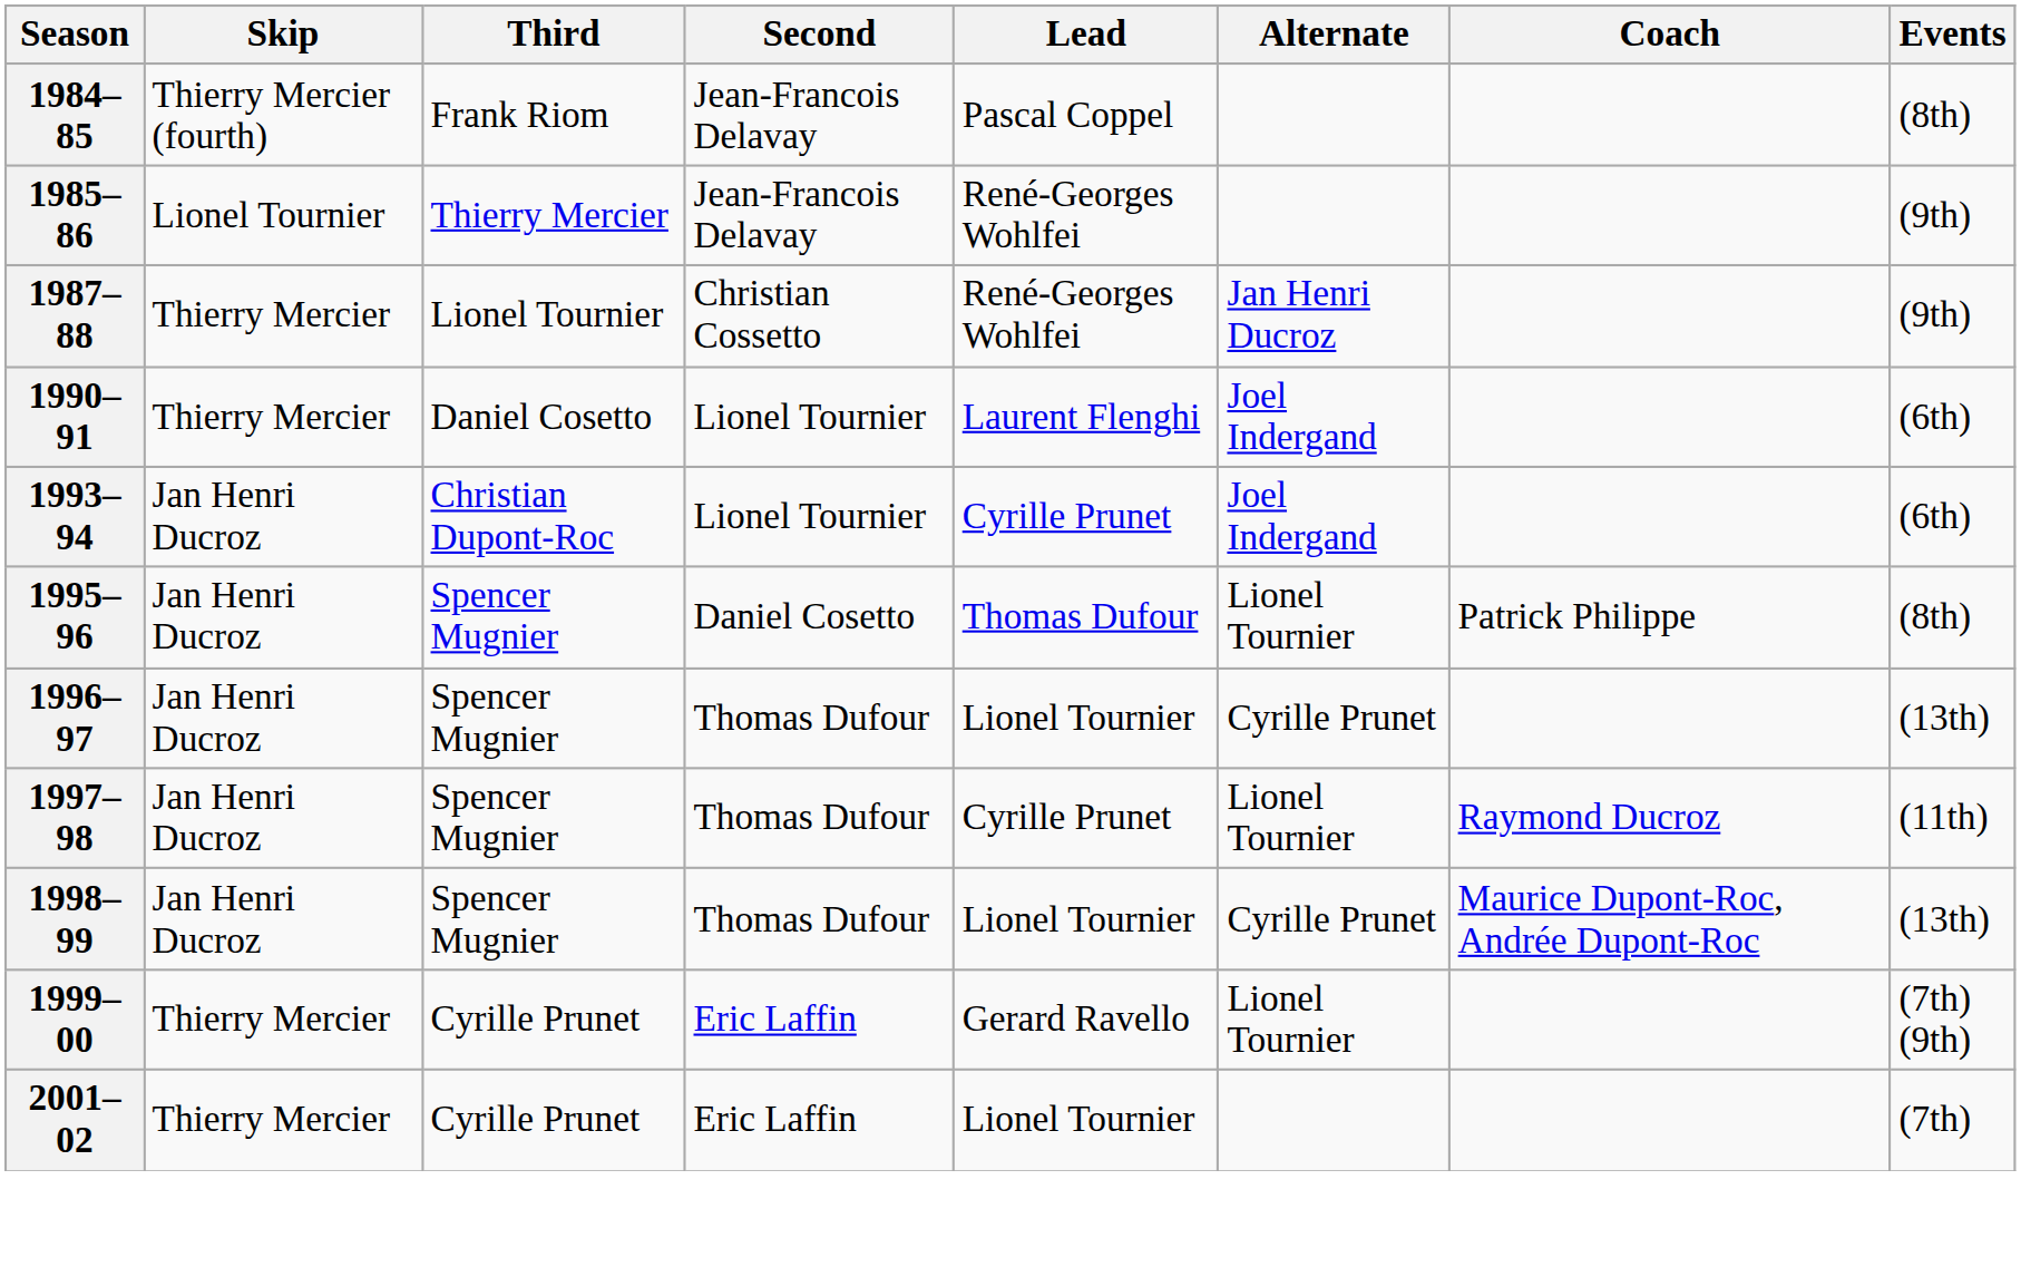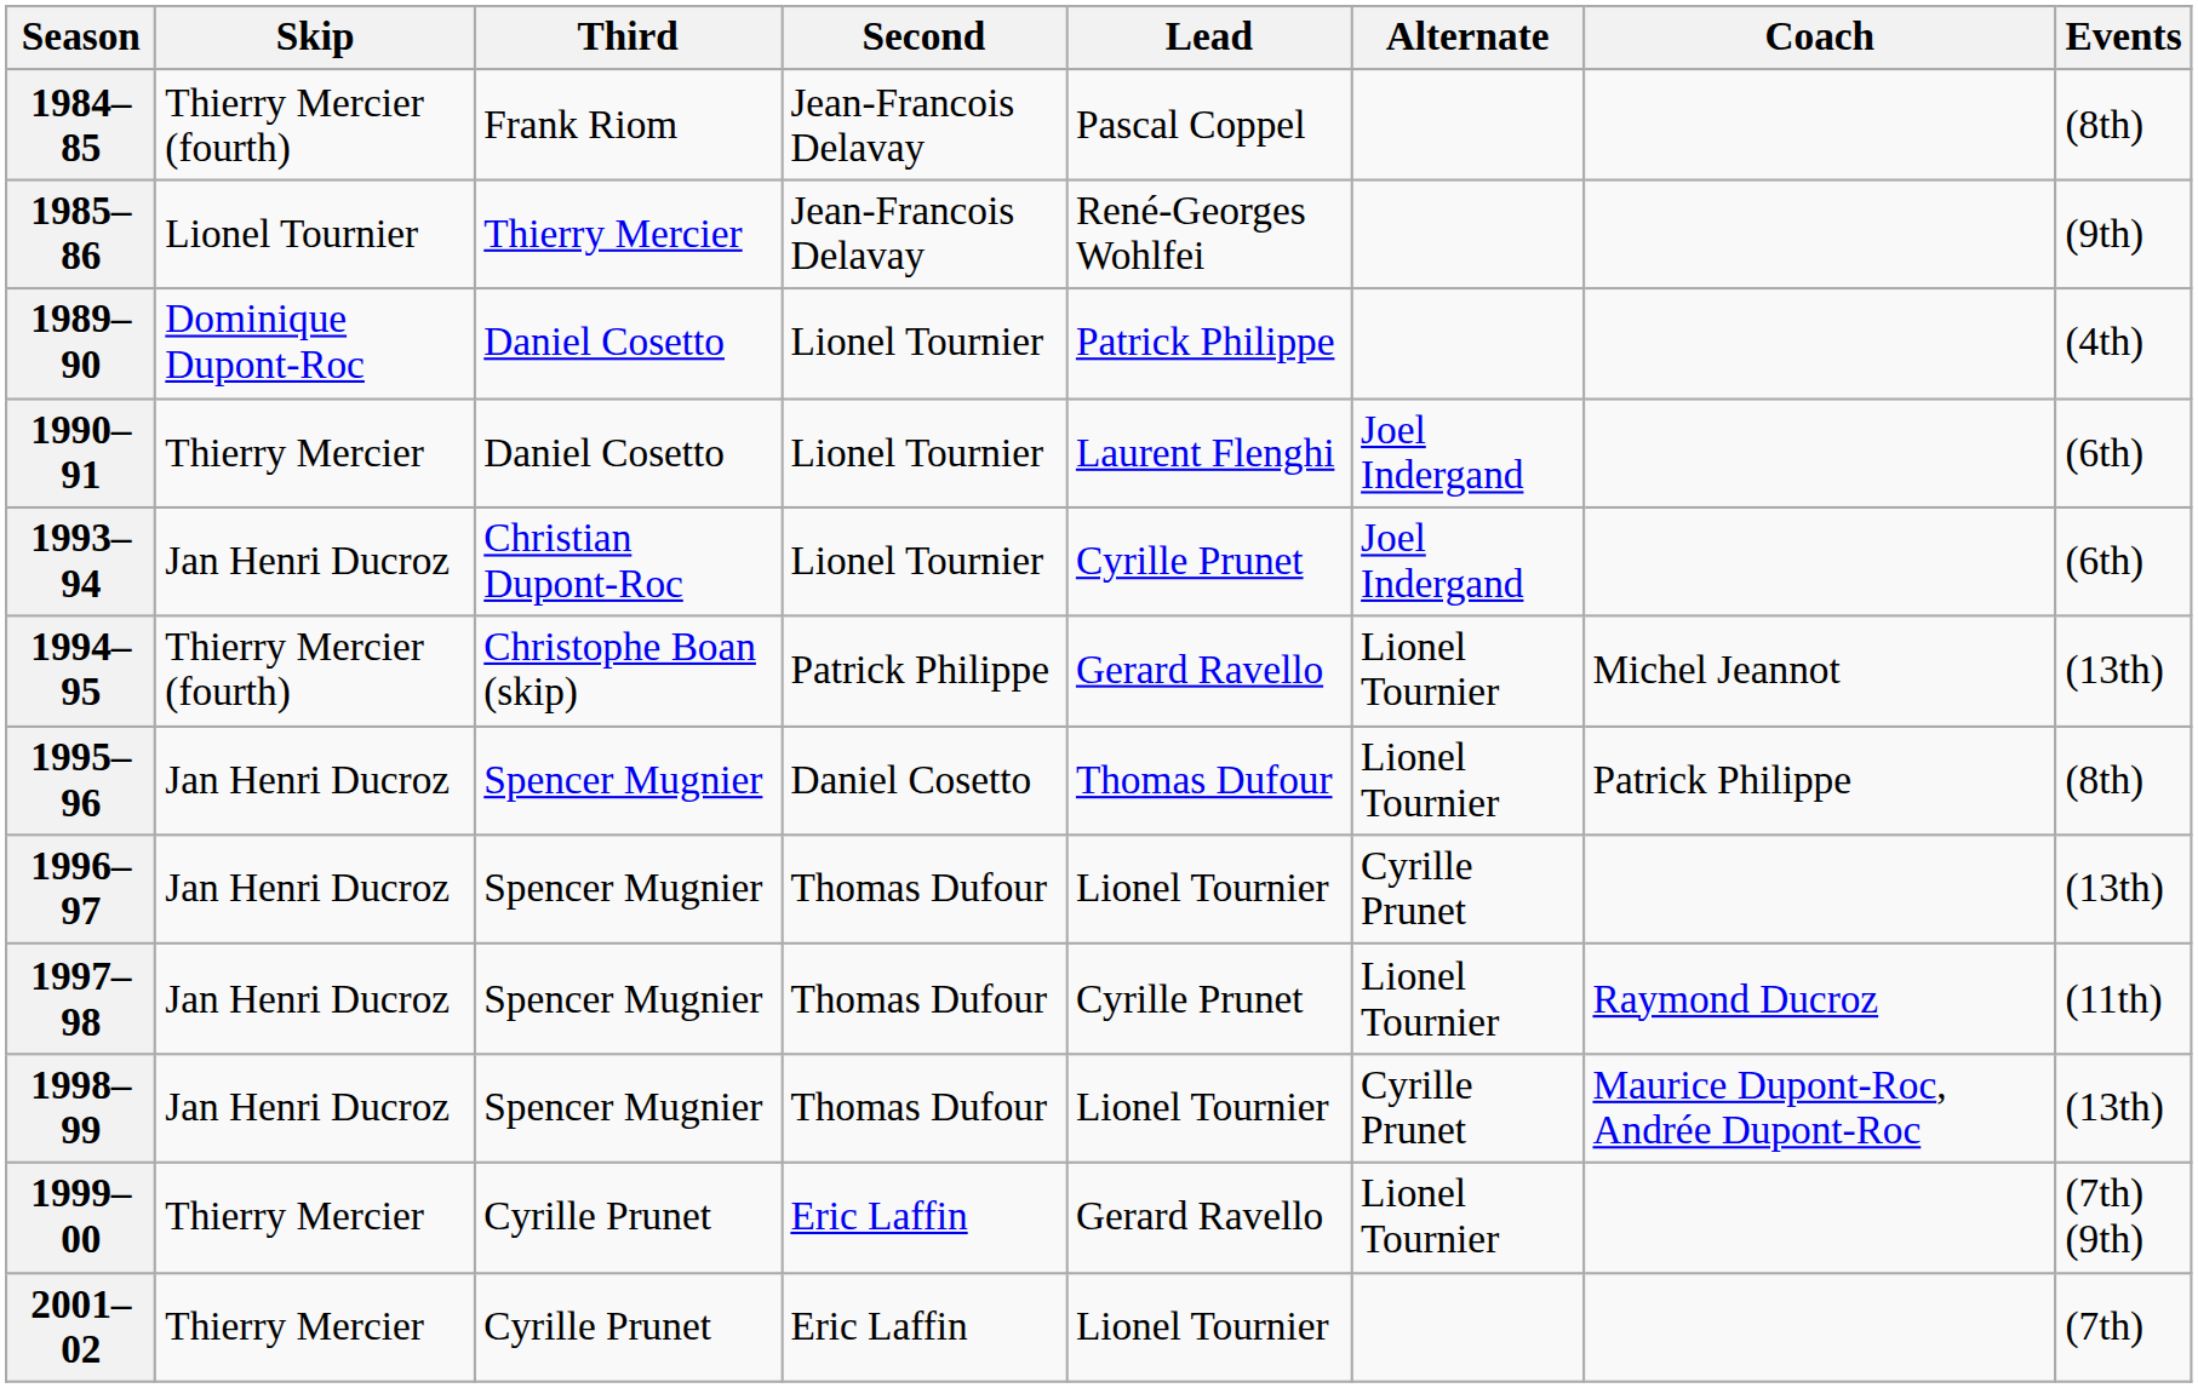- row: 1987–88 | Thierry Mercier | Lionel Tournier | Christian Cossetto | René-Georges Wohlfei | Jan Henri Ducroz | (9th)
+ row: 1989–90 | Dominique Dupont-Roc | Daniel Cosetto | Lionel Tournier | Patrick Philippe | (4th)
+ row: 1994–95 | Thierry Mercier (fourth) | Christophe Boan (skip) | Patrick Philippe | Gerard Ravello | Lionel Tournier | Michel Jeannot | (13th)
